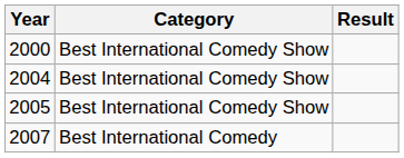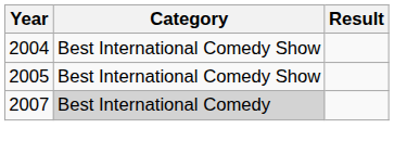- row: 2000 | Best International Comedy Show
2007 | Category: no background -> lightgrey background
